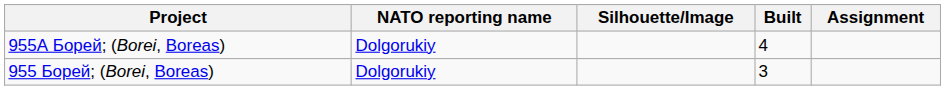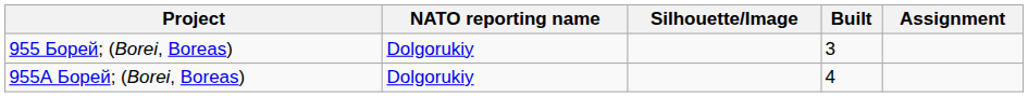rows swapped: 955 Борей; (Borei, Boreas) <-> 955А Борей; (Borei, Boreas)
